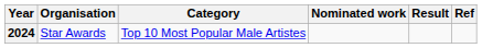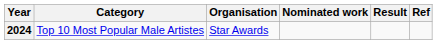columns swapped: Organisation <-> Category
